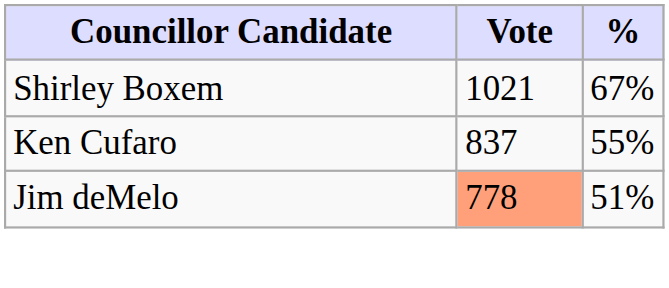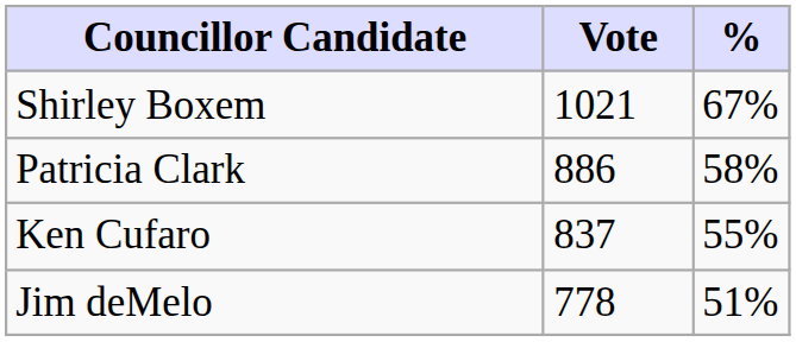+ row: Patricia Clark | 886 | 58%
Jim deMelo | Vote: lightsalmon background -> no background
